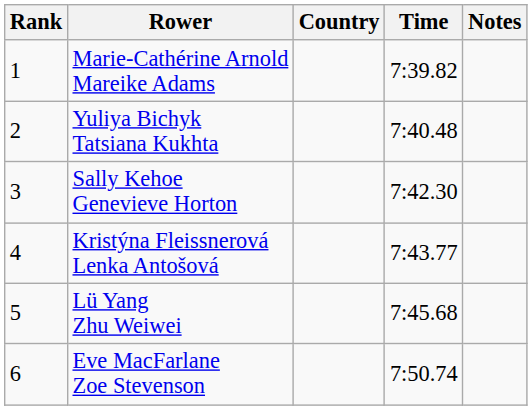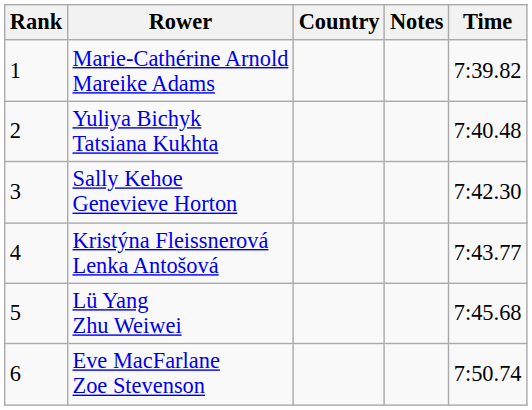columns swapped: Time <-> Notes
